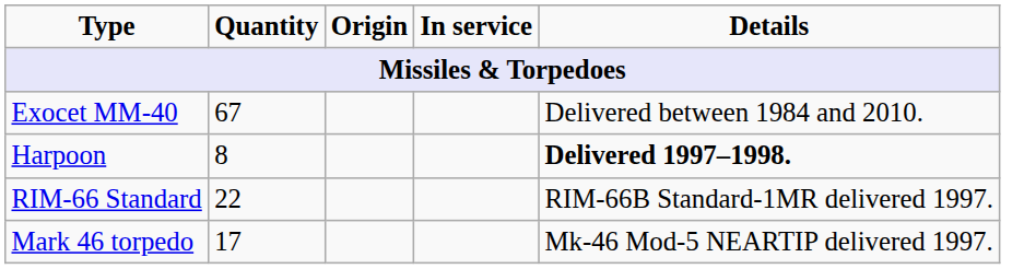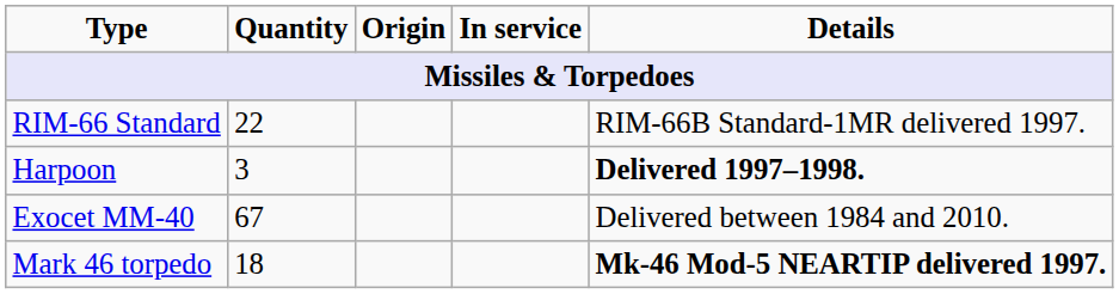rows swapped: Exocet MM-40 <-> RIM-66 Standard
Harpoon | Quantity: 8 -> 3
Mark 46 torpedo | Quantity: 17 -> 18
Mark 46 torpedo | Details: normal -> bold
